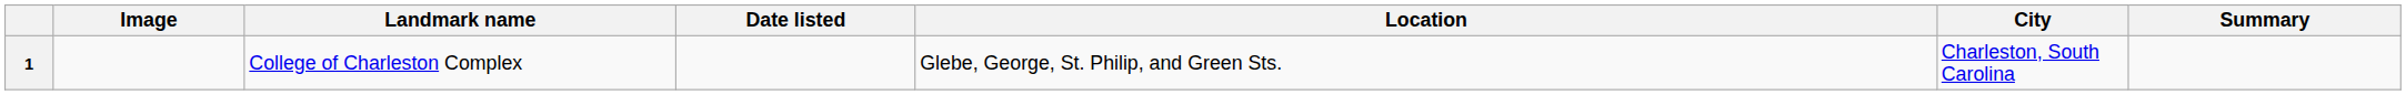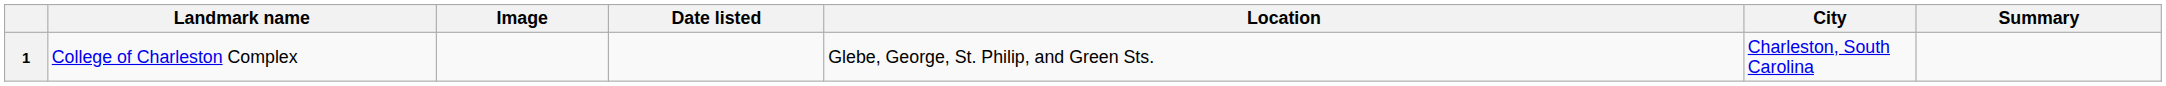columns swapped: Landmark name <-> Image
